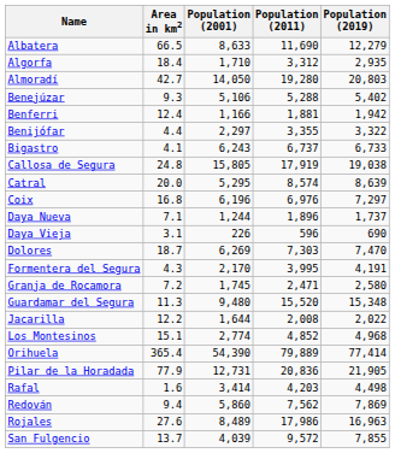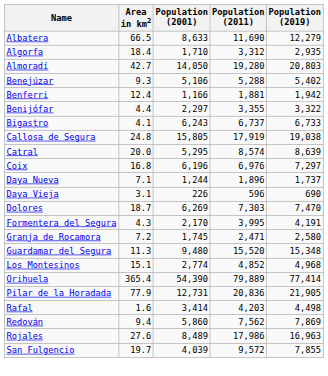- row: Jacarilla | 12.2 | 1,644 | 2,008 | 2,022
San Fulgencio | Area in km2: 13.7 -> 19.7
